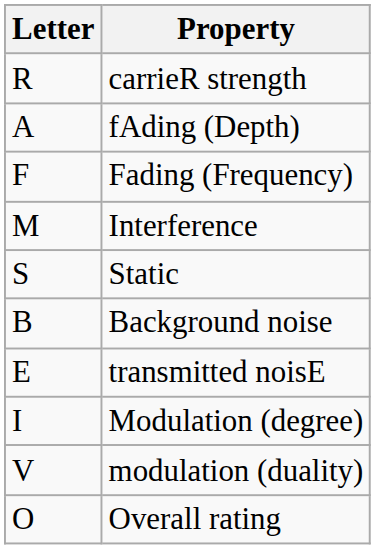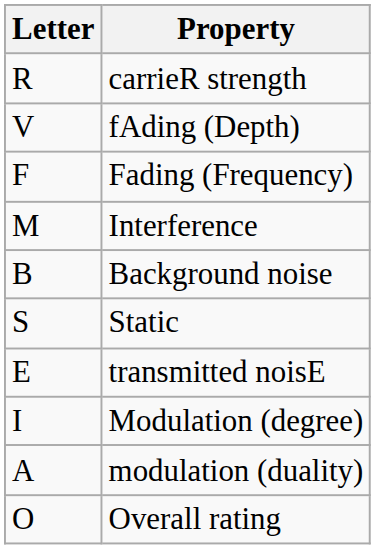fAding (Depth) | Letter: A -> V
rows swapped: Static <-> Background noise
modulation (duality) | Letter: V -> A
